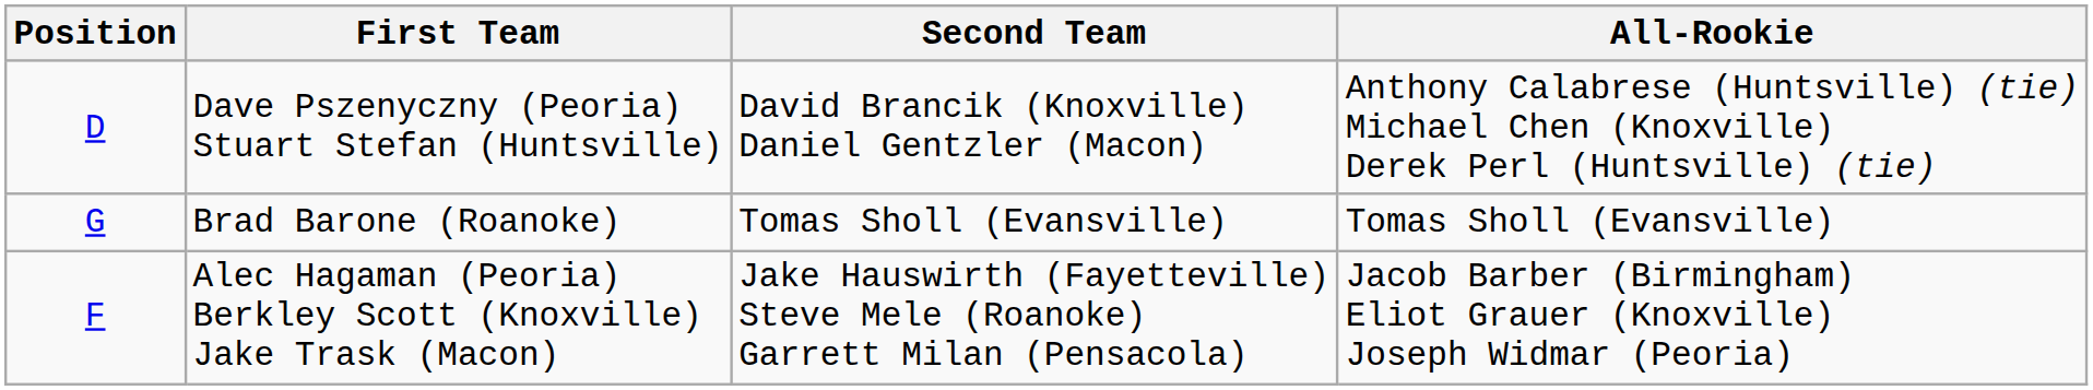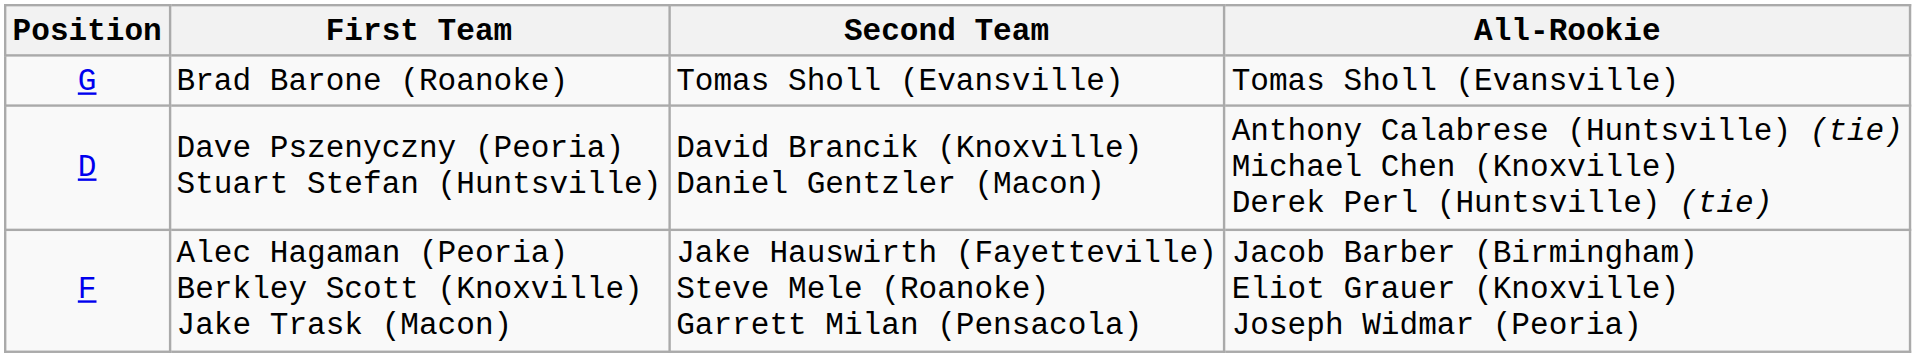rows swapped: Brad Barone (Roanoke) <-> Dave Pszenyczny (Peoria) Stuart Stefan (Huntsville)
